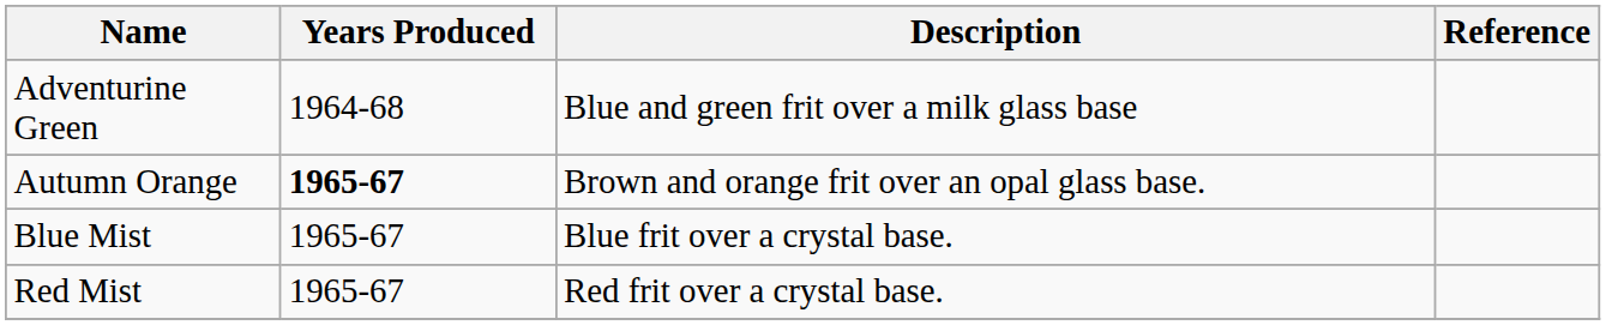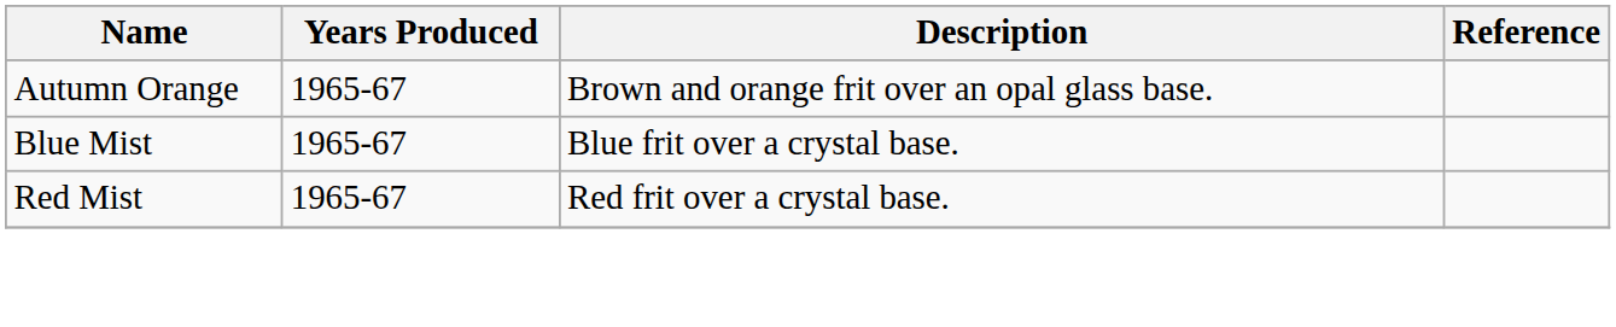- row: Adventurine Green | 1964-68 | Blue and green frit over a milk glass base
Autumn Orange | Years Produced: bold -> normal
